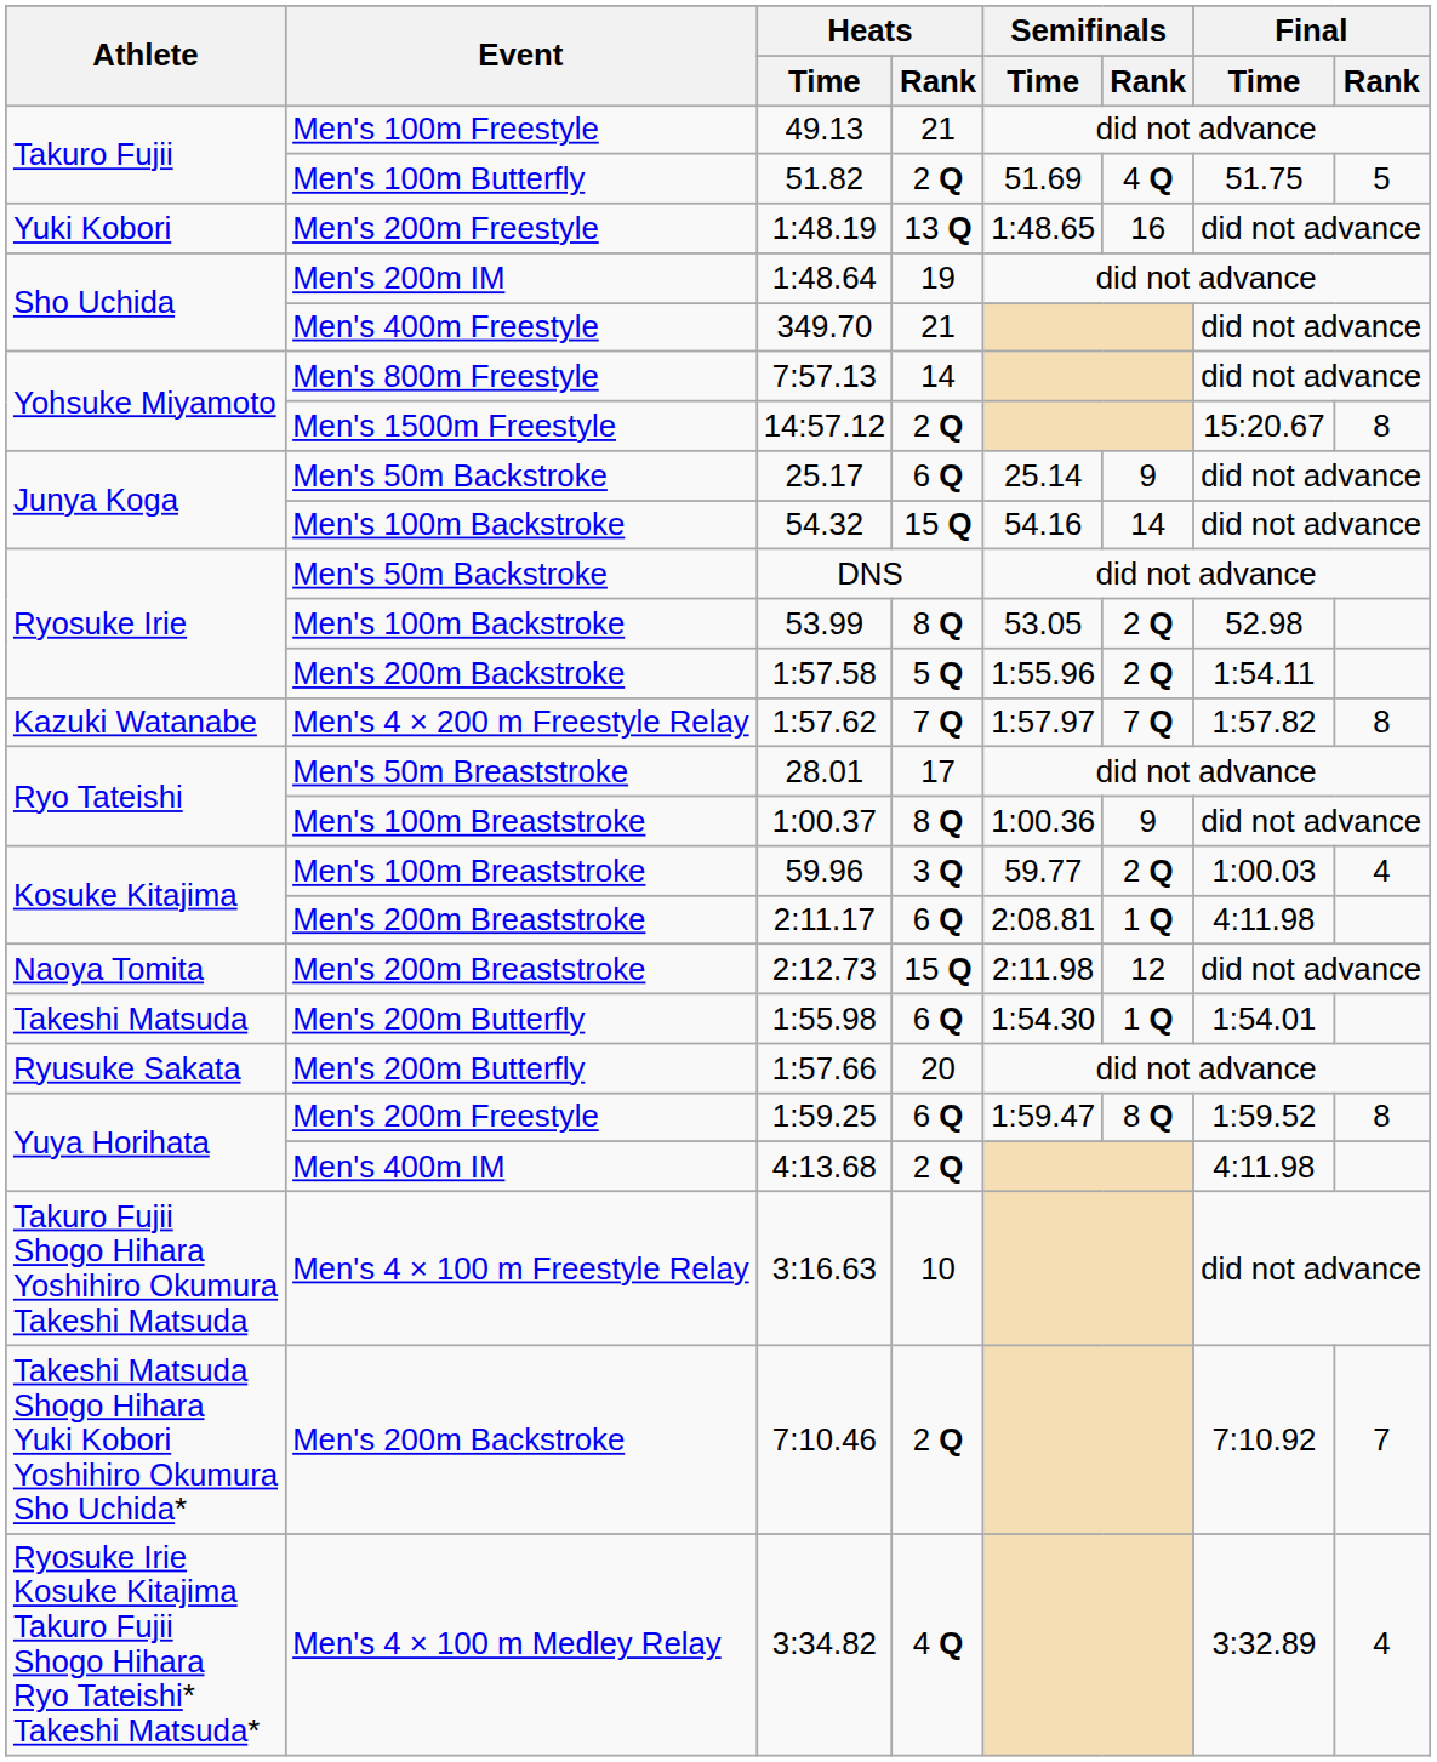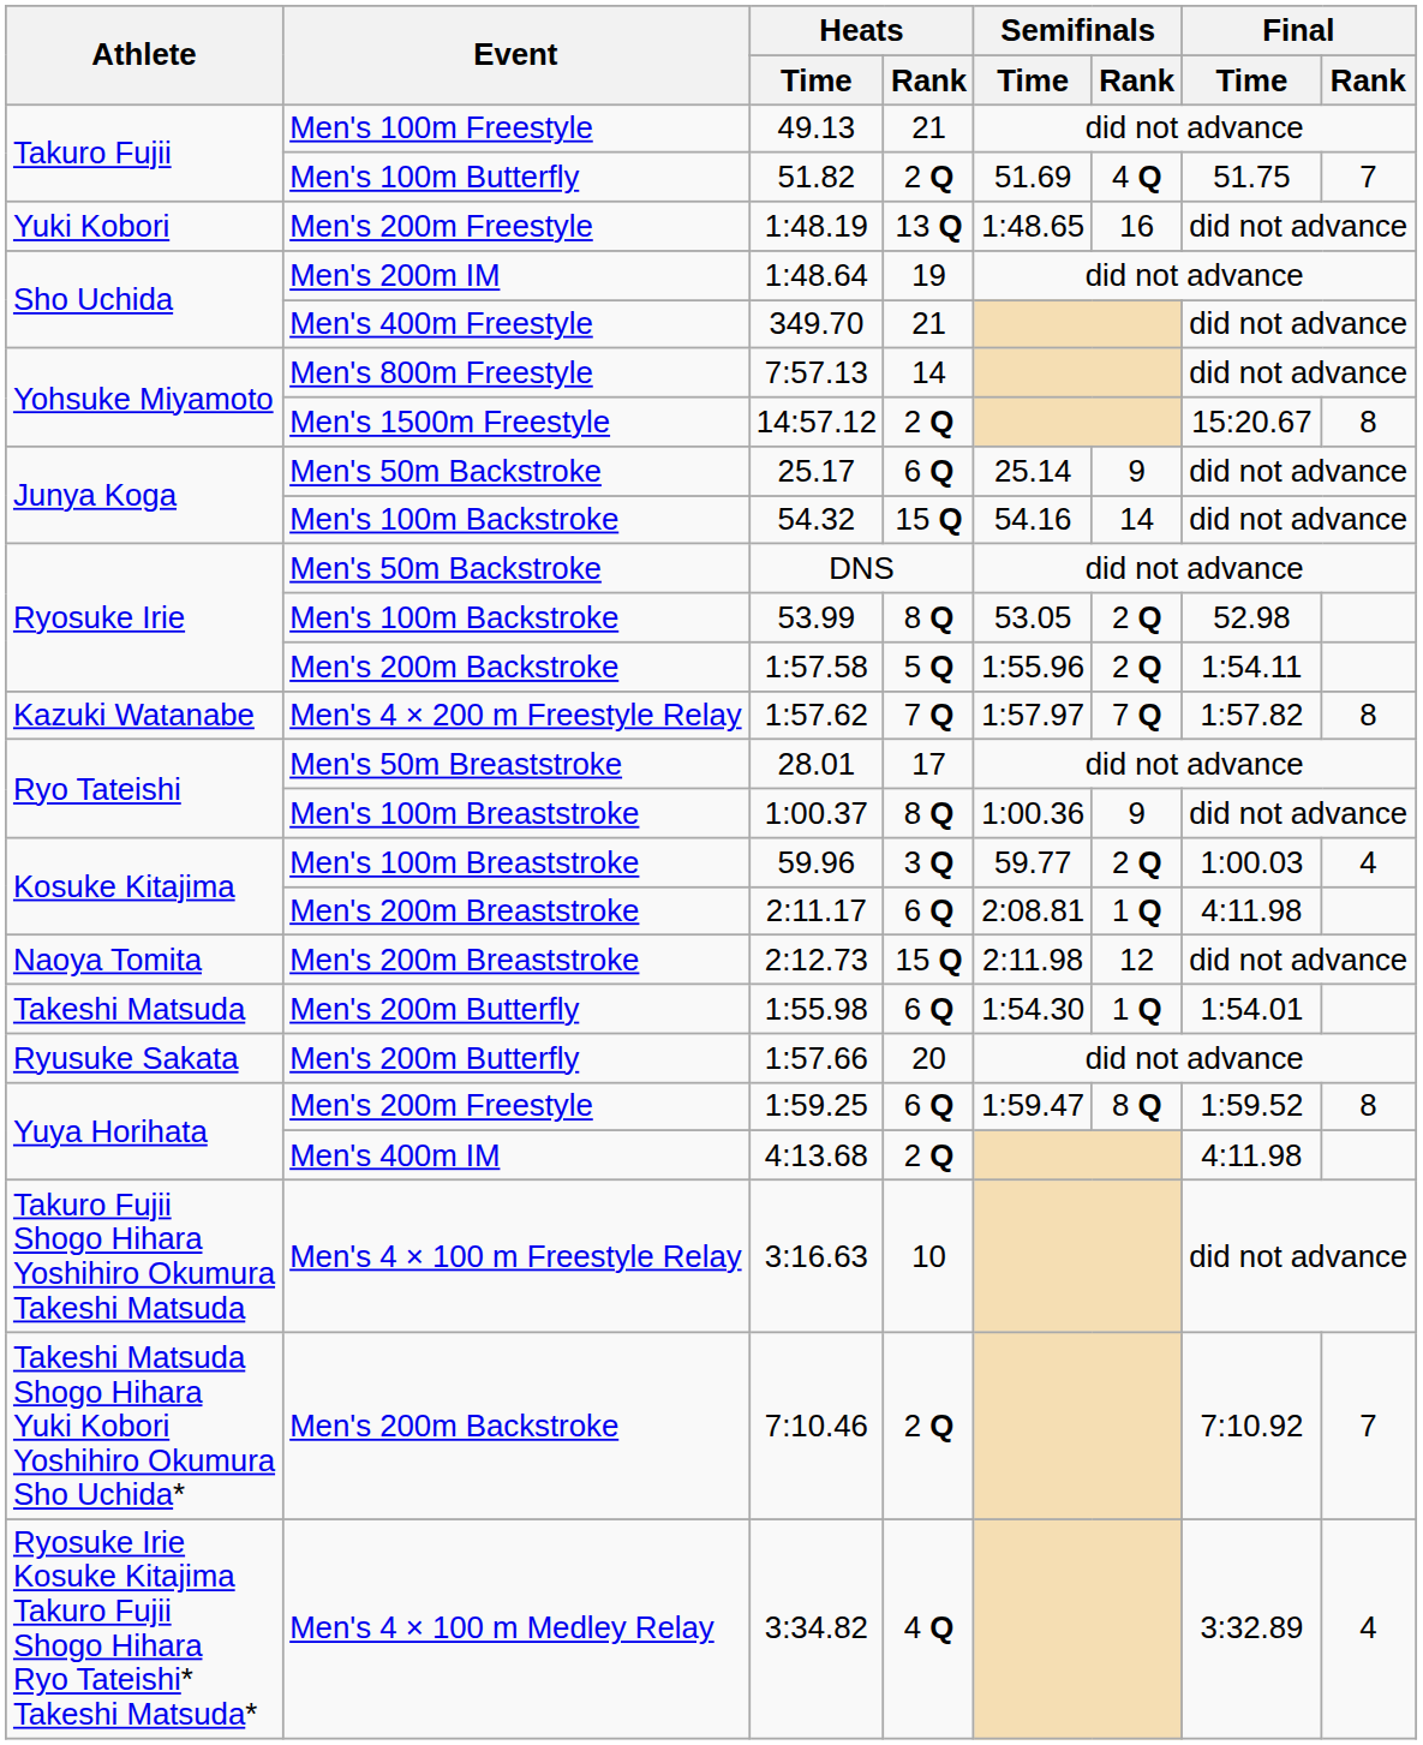51.82 | Final / Rank: 5 -> 7
